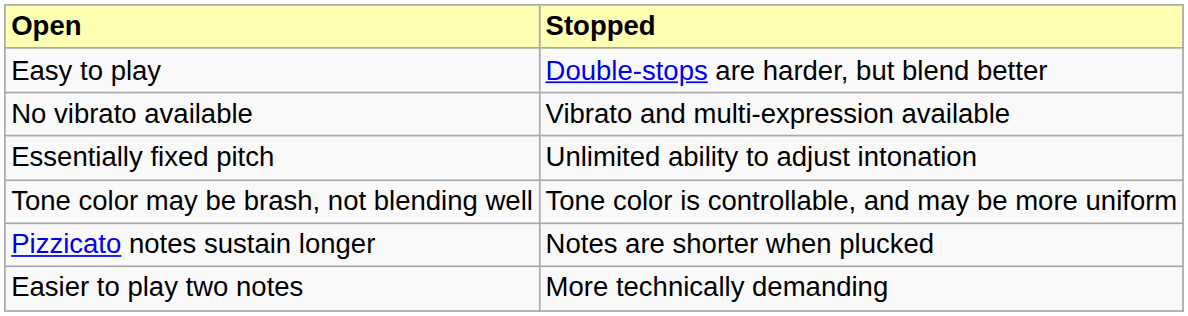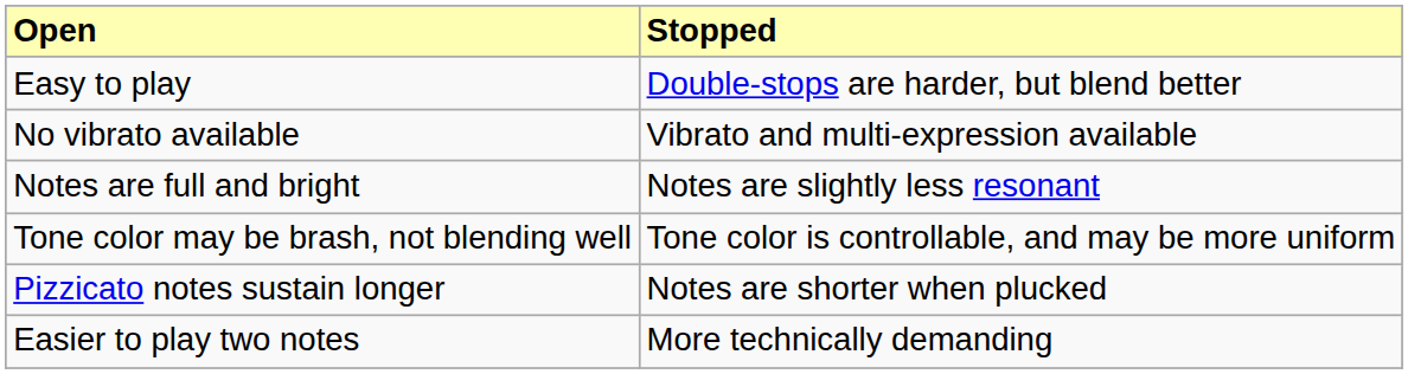- row: Essentially fixed pitch | Unlimited ability to adjust intonation
+ row: Notes are full and bright | Notes are slightly less resonant
